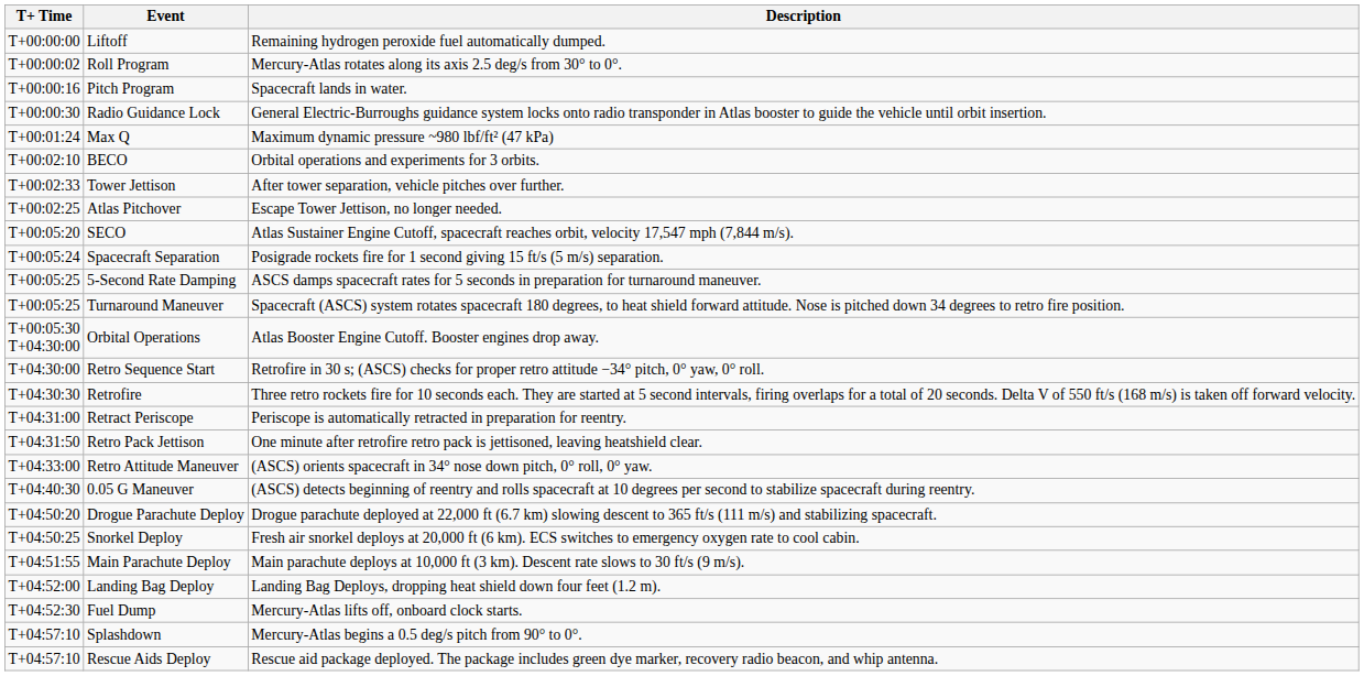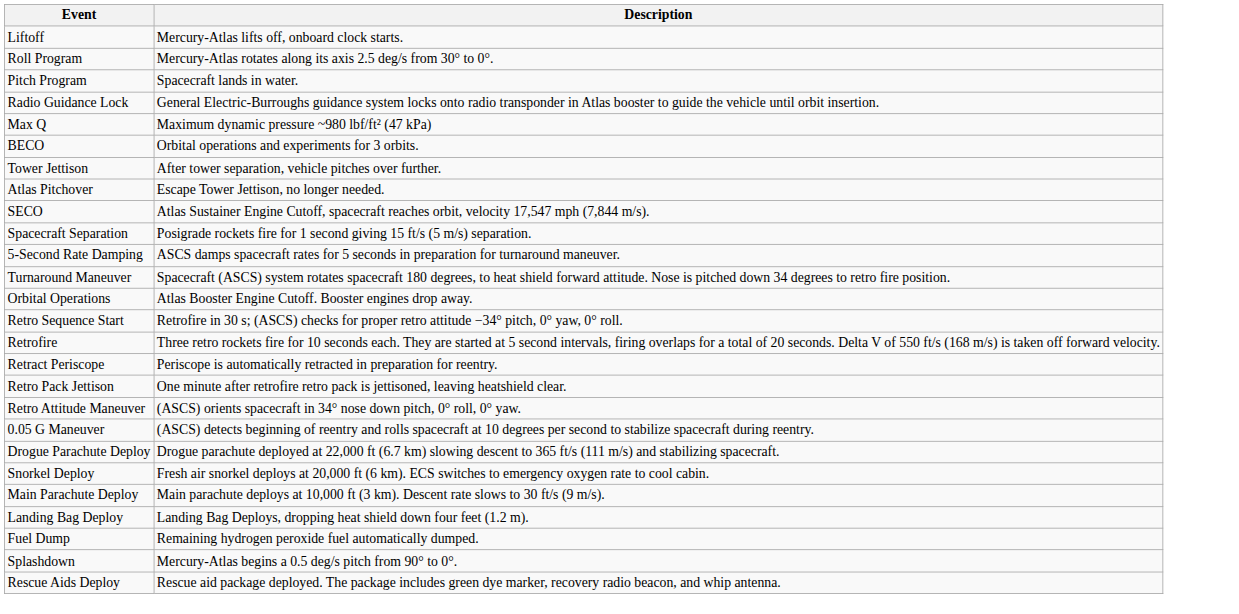- column: T+ Time | T+00:00:00 | T+00:00:02 | T+00:00:16 | T+00:00:30 | T+00:01:24 | T+00:02:10 | T+00:02:33 | T+00:02:25 | T+00:05:20 | T+00:05:24 | T+00:05:25 | T+00:05:25 | T+00:05:30 T+04:30:00 | T+04:30:00 | T+04:30:30 | T+04:31:00 | T+04:31:50 | T+04:33:00 | T+04:40:30 | T+04:50:20 | T+04:50:25 | T+04:51:55 | T+04:52:00 | T+04:52:30 | T+04:57:10 | T+04:57:10
Liftoff | Description: Remaining hydrogen peroxide fuel automatically dumped. -> Mercury-Atlas lifts off, onboard clock starts.
Fuel Dump | Description: Mercury-Atlas lifts off, onboard clock starts. -> Remaining hydrogen peroxide fuel automatically dumped.
